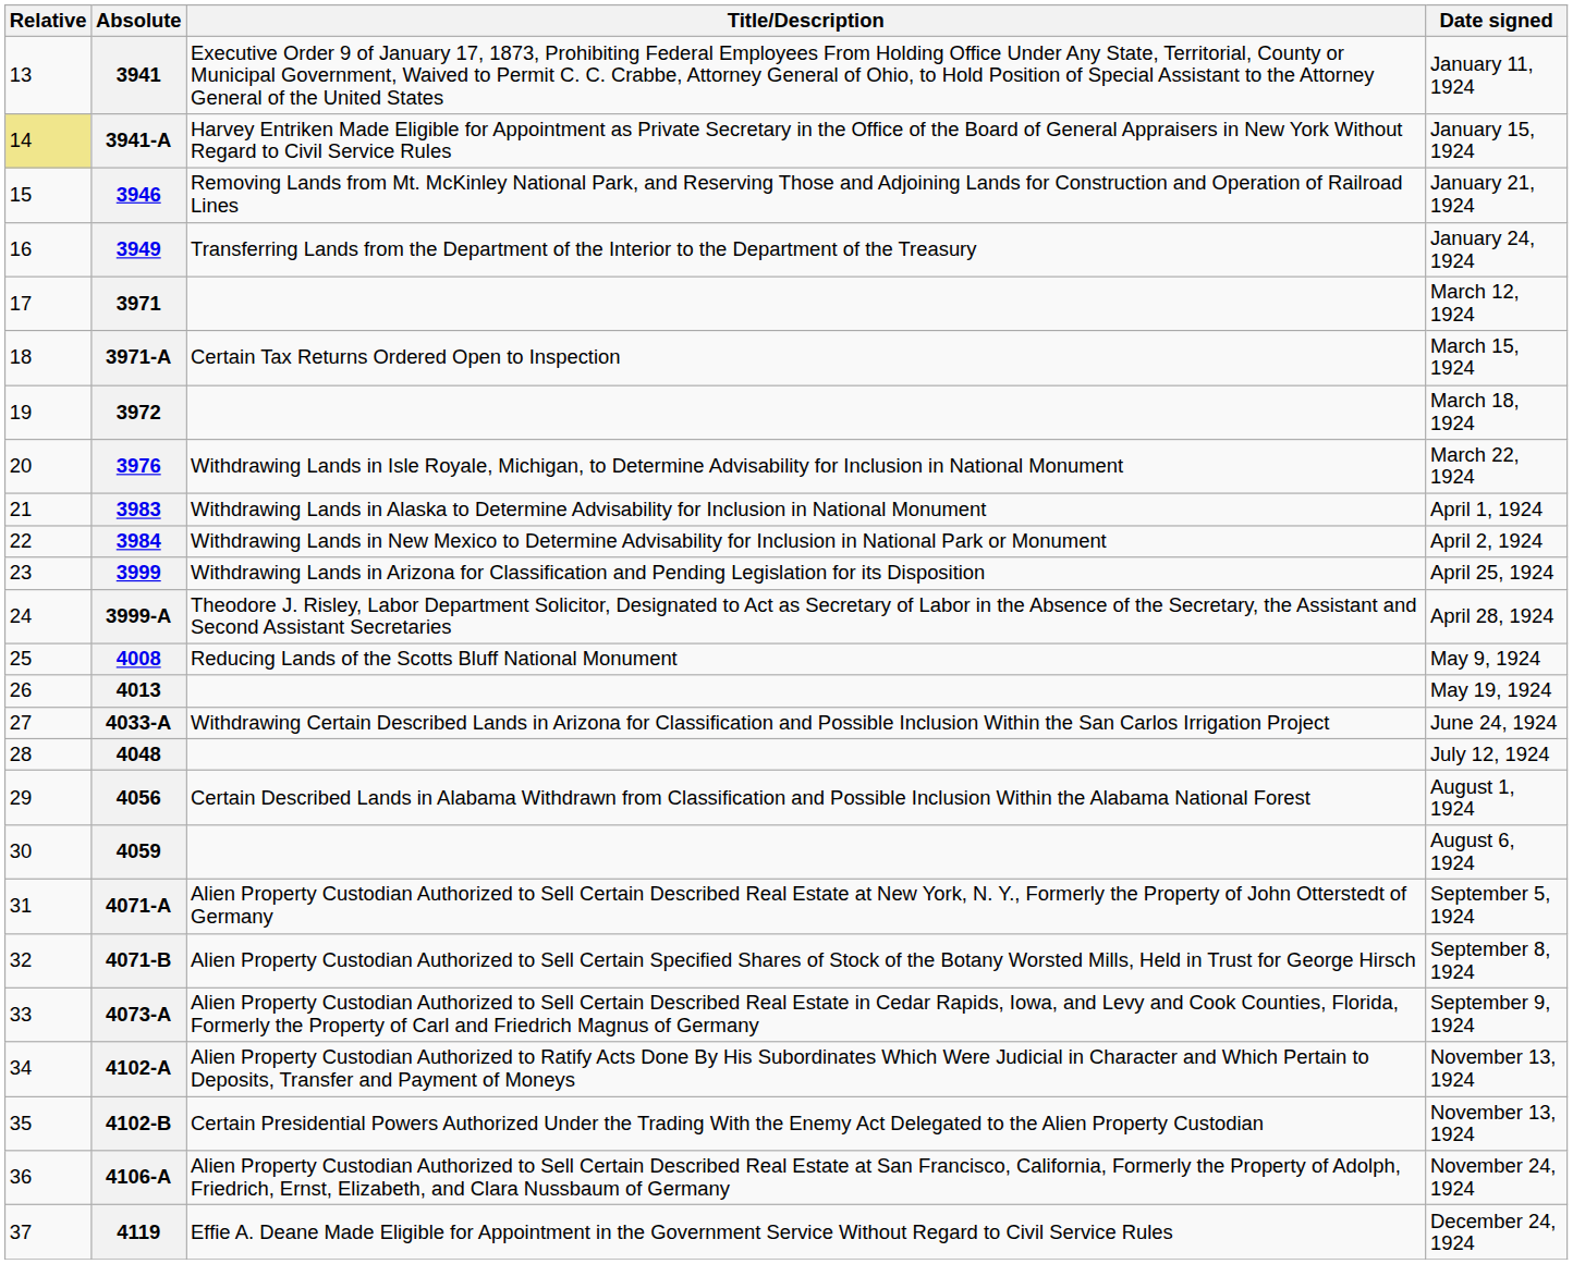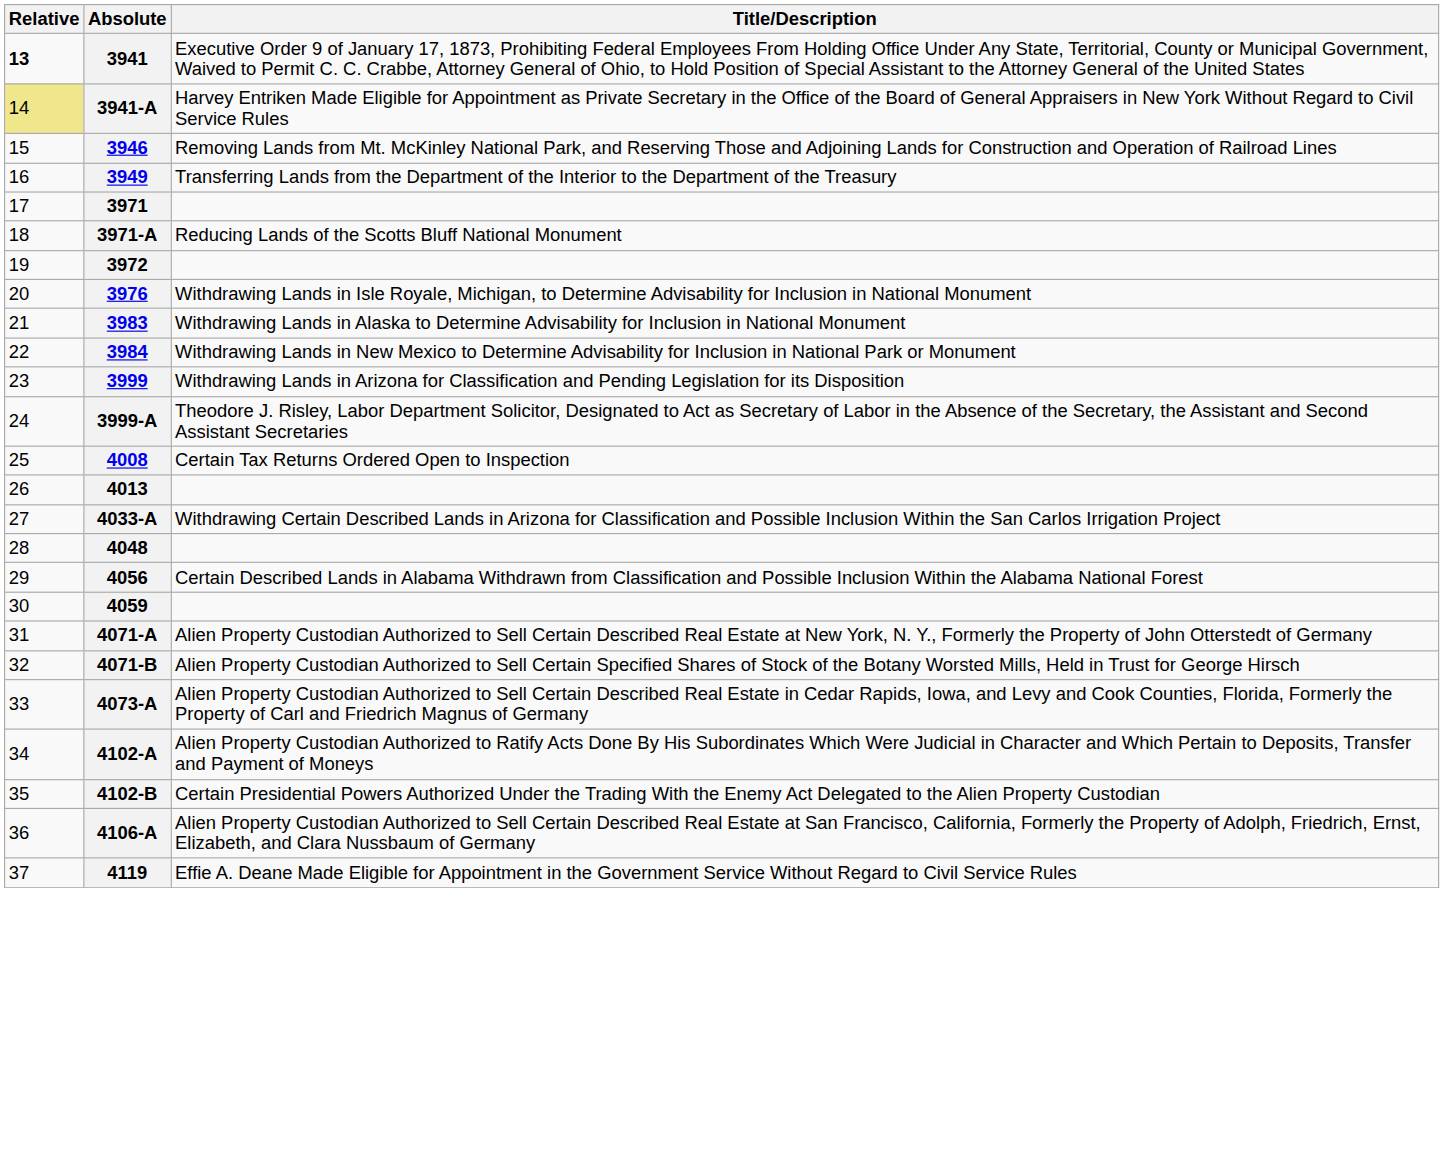- column: Date signed | January 11, 1924 | January 15, 1924 | January 21, 1924 | January 24, 1924 | March 12, 1924 | March 15, 1924 | March 18, 1924 | March 22, 1924 | April 1, 1924 | April 2, 1924 | April 25, 1924 | April 28, 1924 | May 9, 1924 | May 19, 1924 | June 24, 1924 | July 12, 1924 | August 1, 1924 | August 6, 1924 | September 5, 1924 | September 8, 1924 | September 9, 1924 | November 13, 1924 | November 13, 1924 | November 24, 1924 | December 24, 1924
3941 | Relative: normal -> bold
3971-A | Title/Description: Certain Tax Returns Ordered Open to Inspection -> Reducing Lands of the Scotts Bluff National Monument
4008 | Title/Description: Reducing Lands of the Scotts Bluff National Monument -> Certain Tax Returns Ordered Open to Inspection
